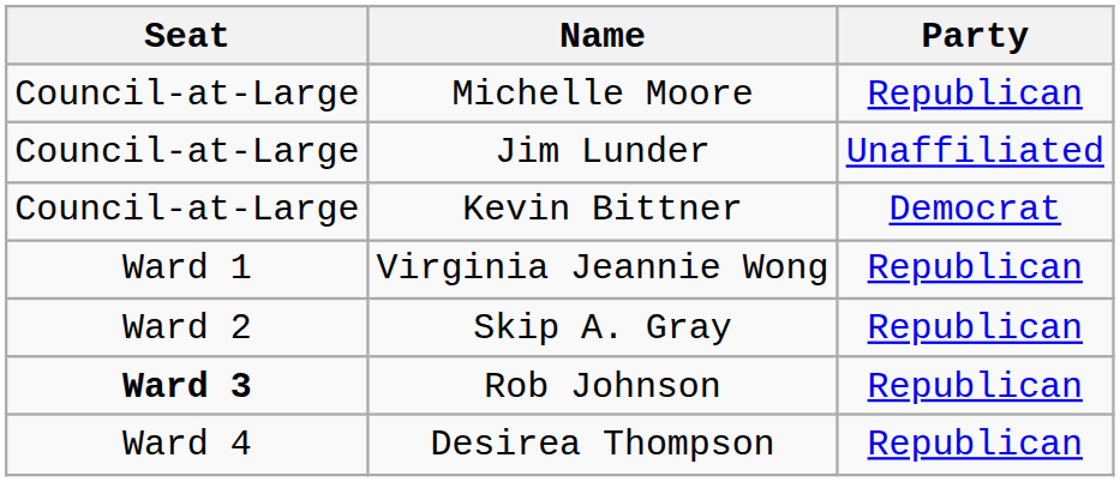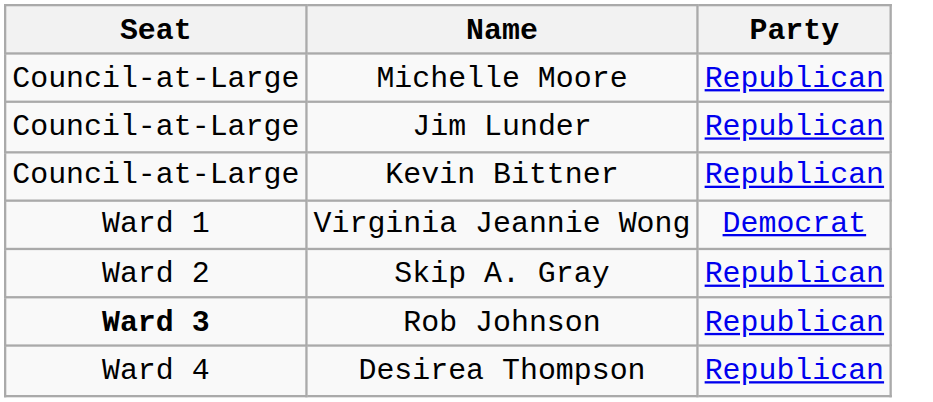Jim Lunder | Party: Unaffiliated -> Republican
Kevin Bittner | Party: Democrat -> Republican
Virginia Jeannie Wong | Party: Republican -> Democrat
